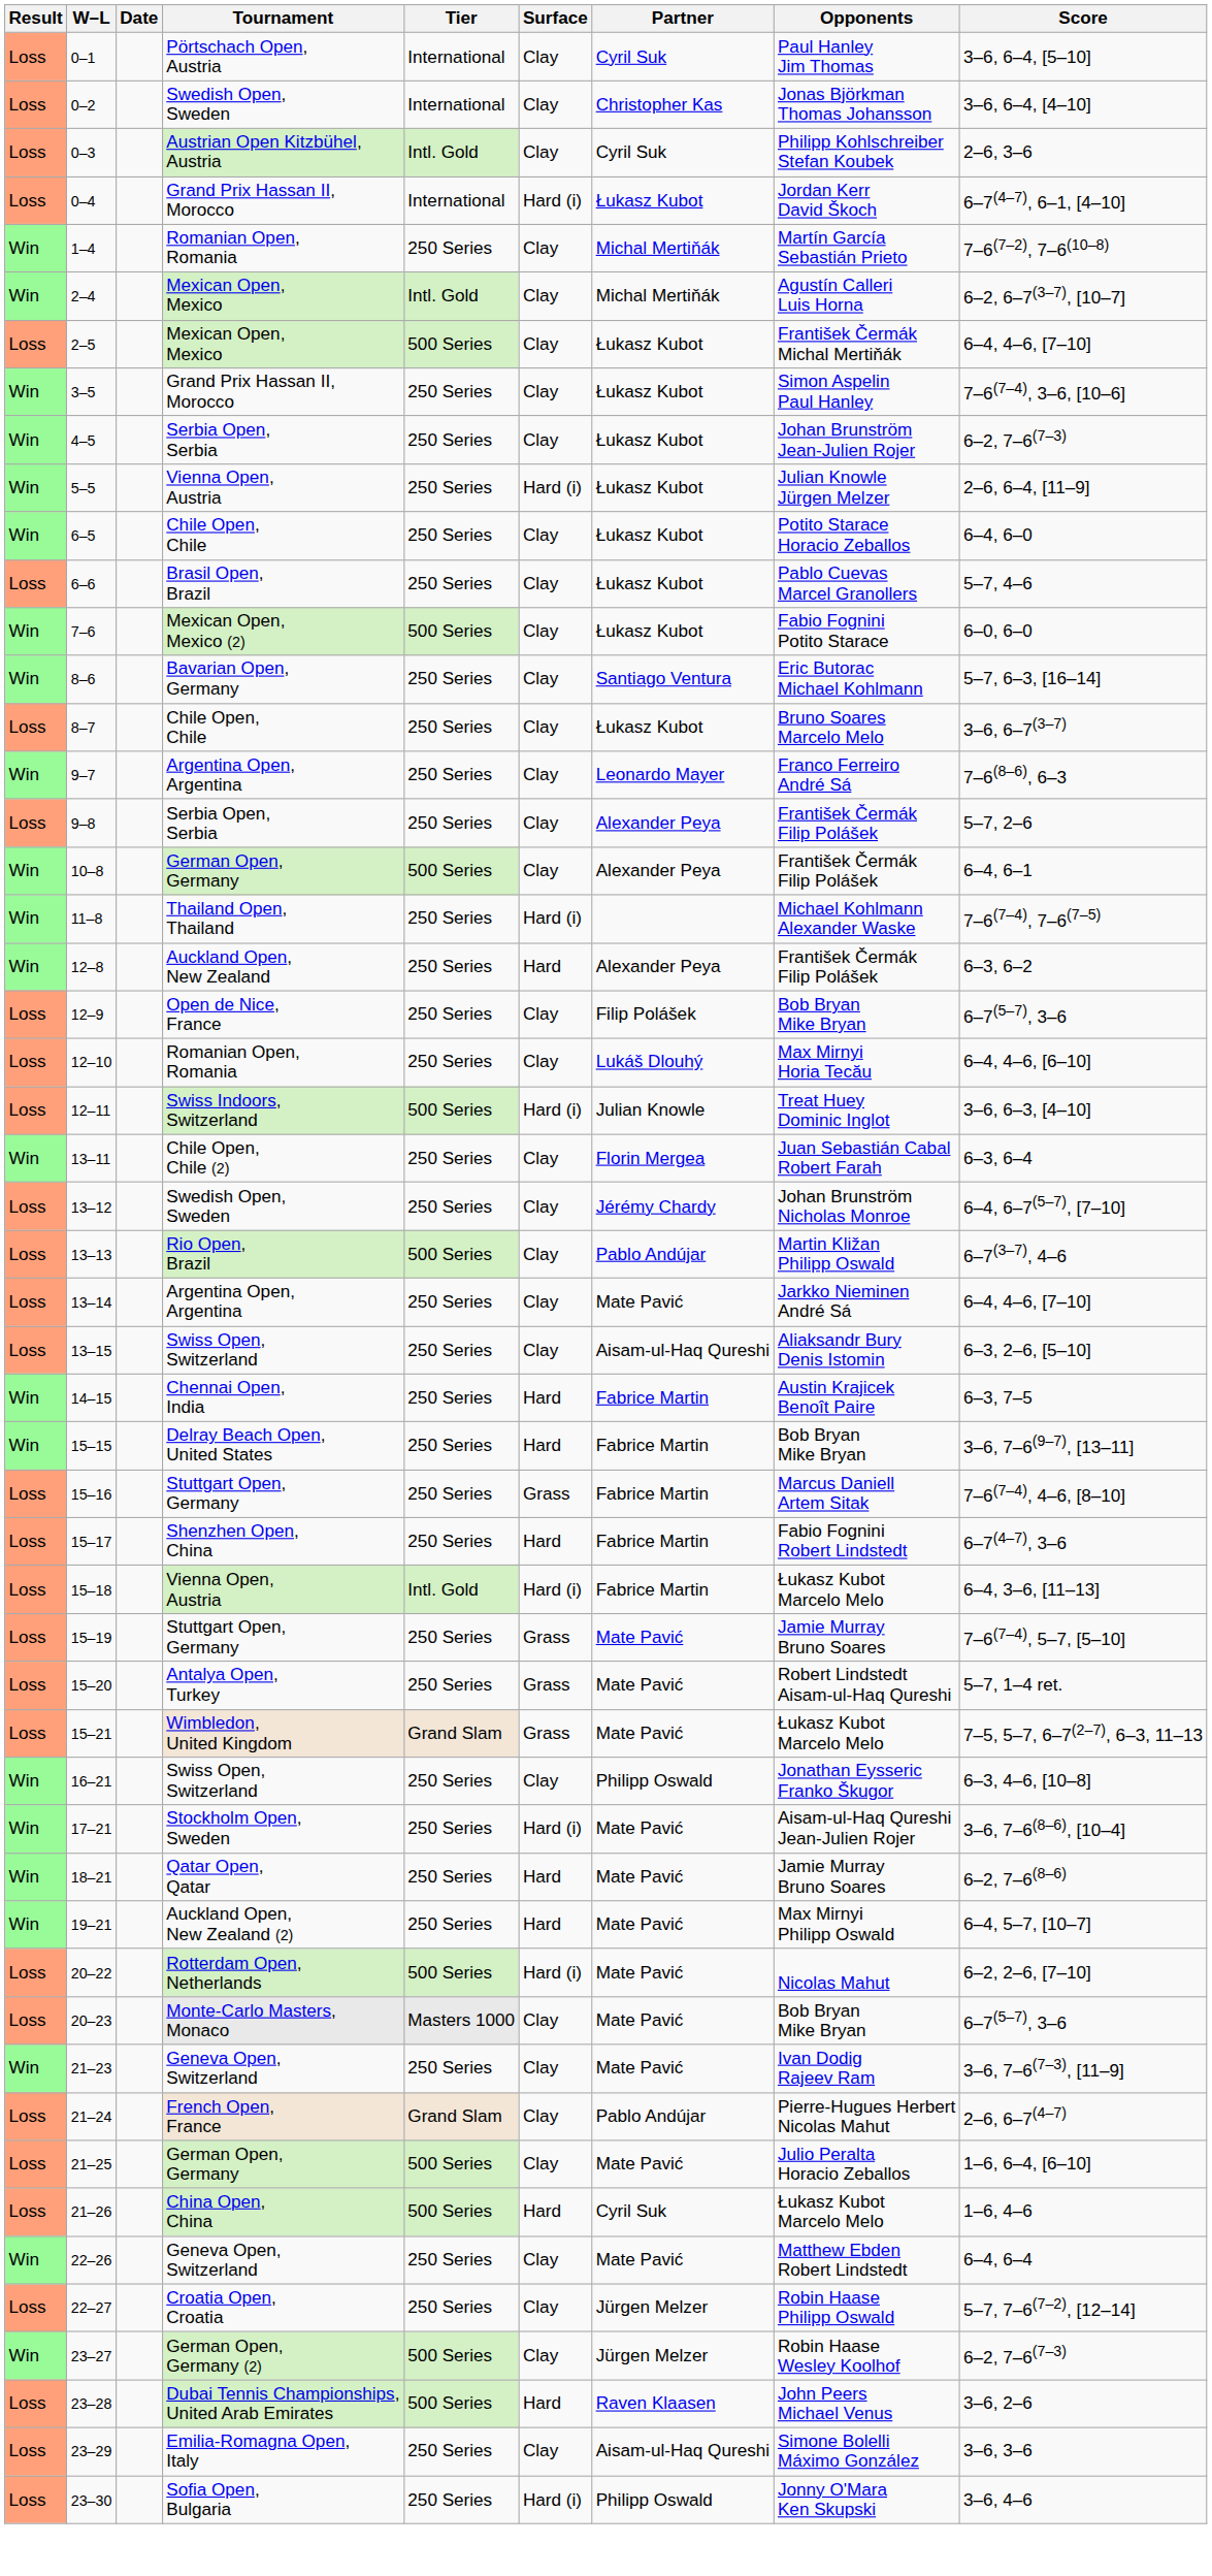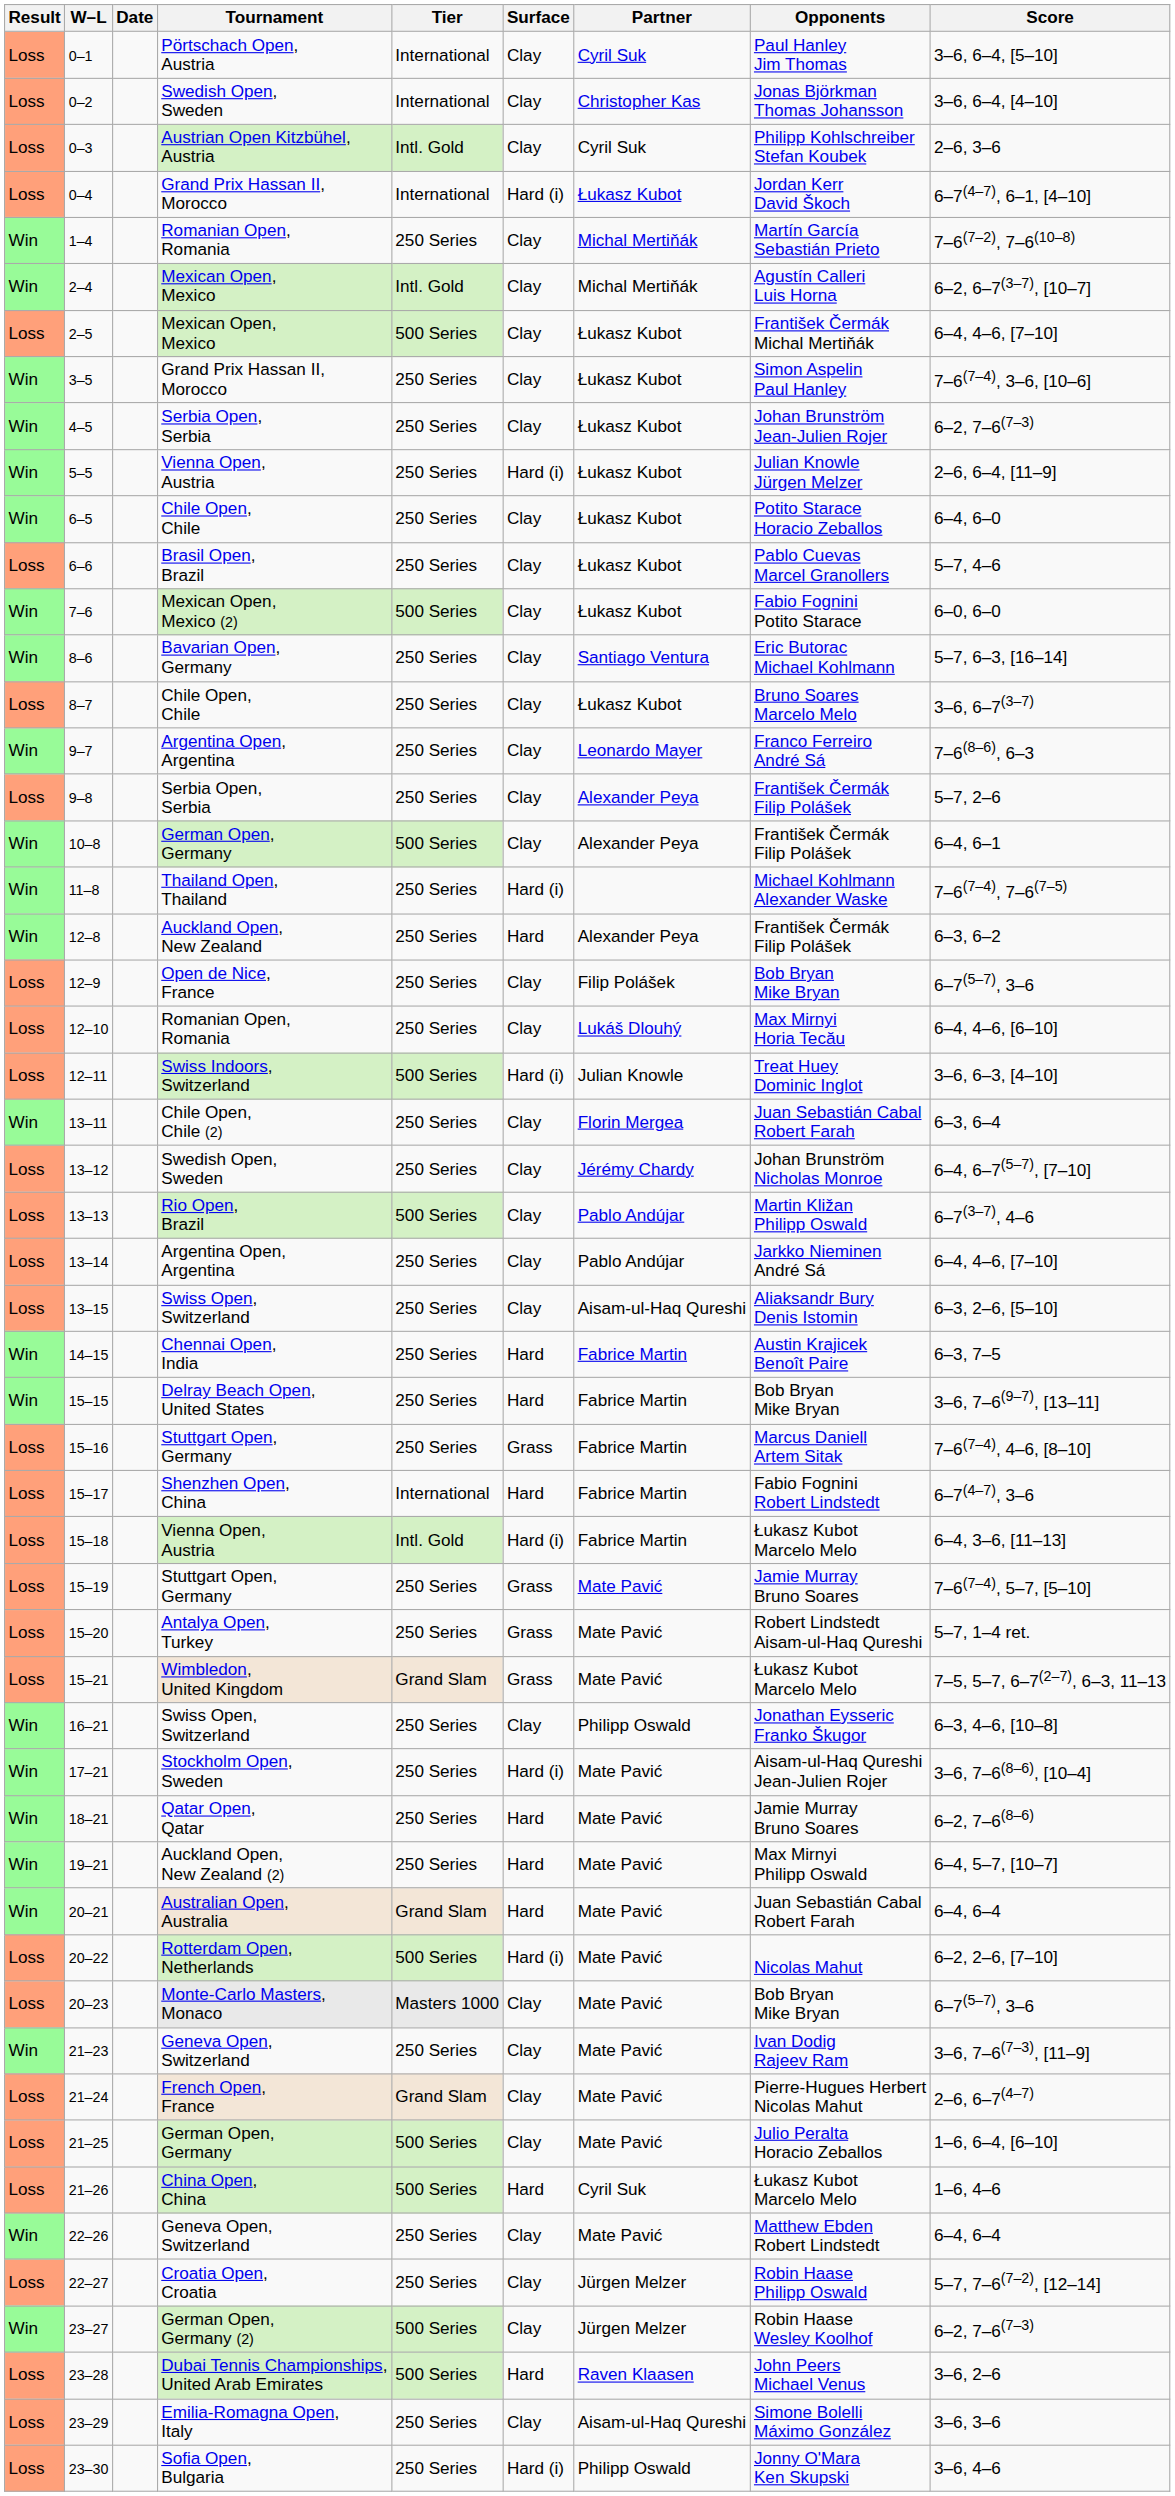13–14 | Partner: Mate Pavić -> Pablo Andújar
15–17 | Tier: 250 Series -> International
+ row: Win | 20–21 | Australian Open, Australia | Grand Slam | Hard | Mate Pavić | Juan Sebastián Cabal Robert Farah | 6–4, 6–4
21–24 | Partner: Pablo Andújar -> Mate Pavić
